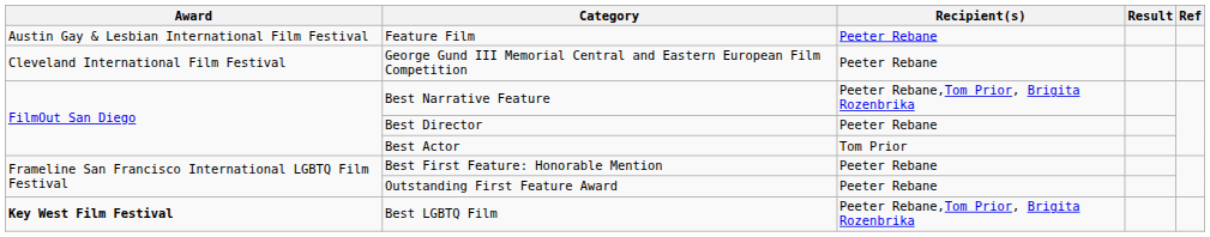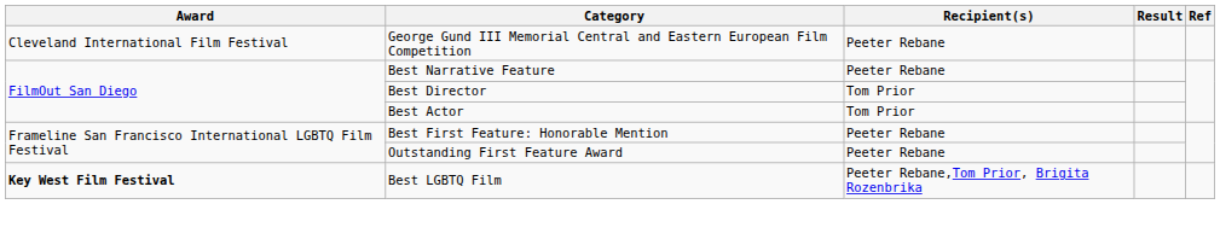- row: Austin Gay & Lesbian International Film Festival | Feature Film | Peeter Rebane
Best Narrative Feature | Recipient(s): Peeter Rebane,Tom Prior, Brigita Rozenbrika -> Peeter Rebane
Best Director | Recipient(s): Peeter Rebane -> Tom Prior
